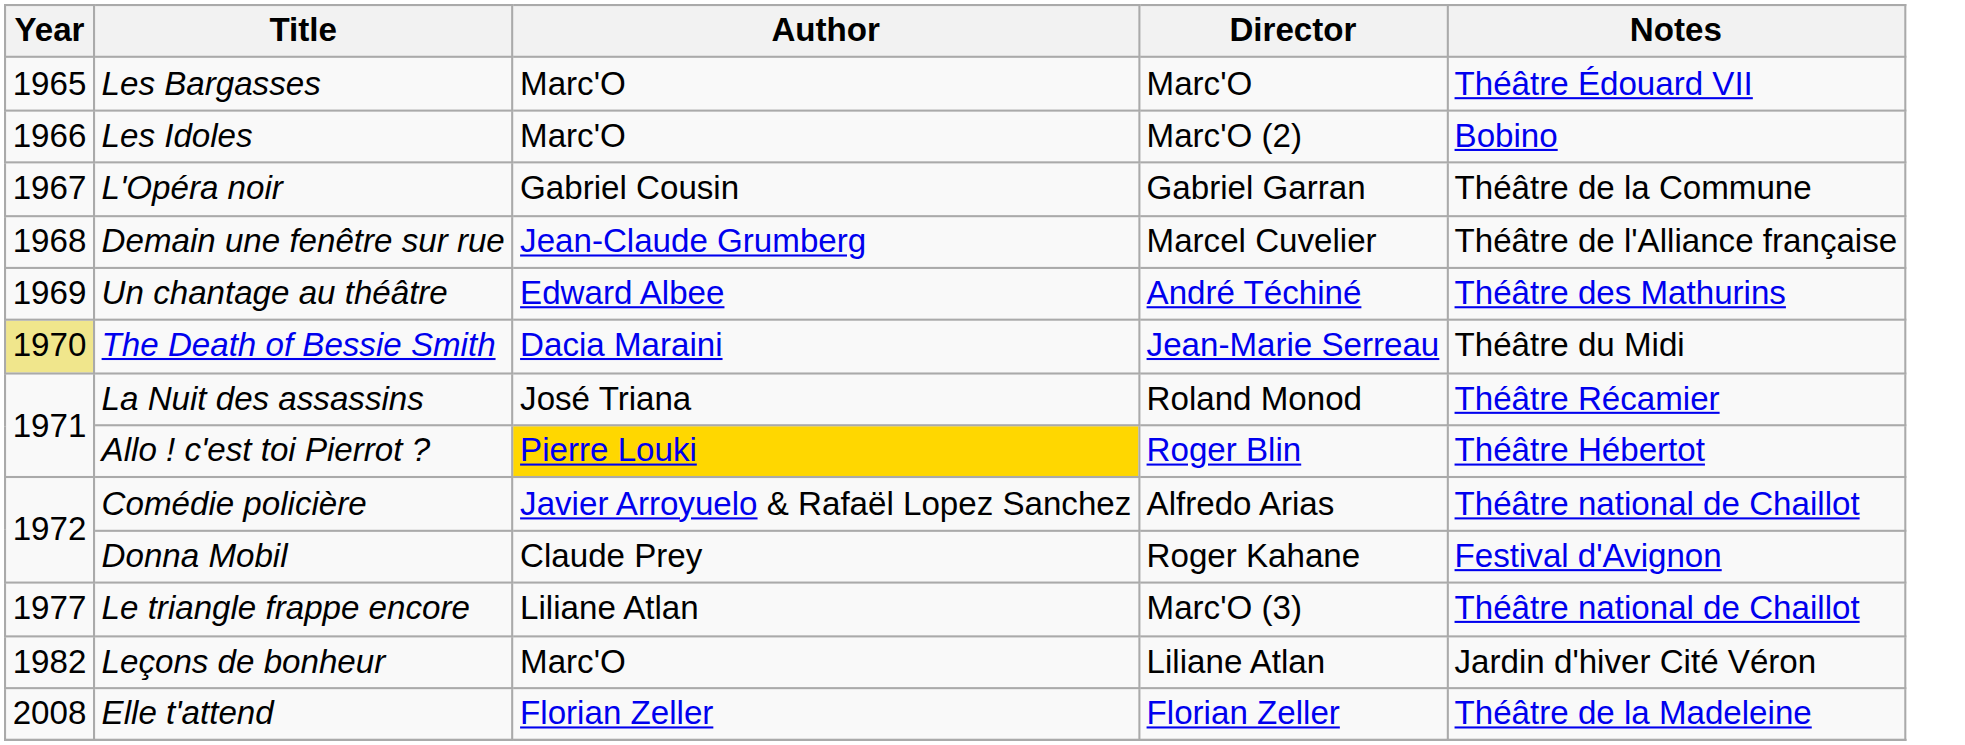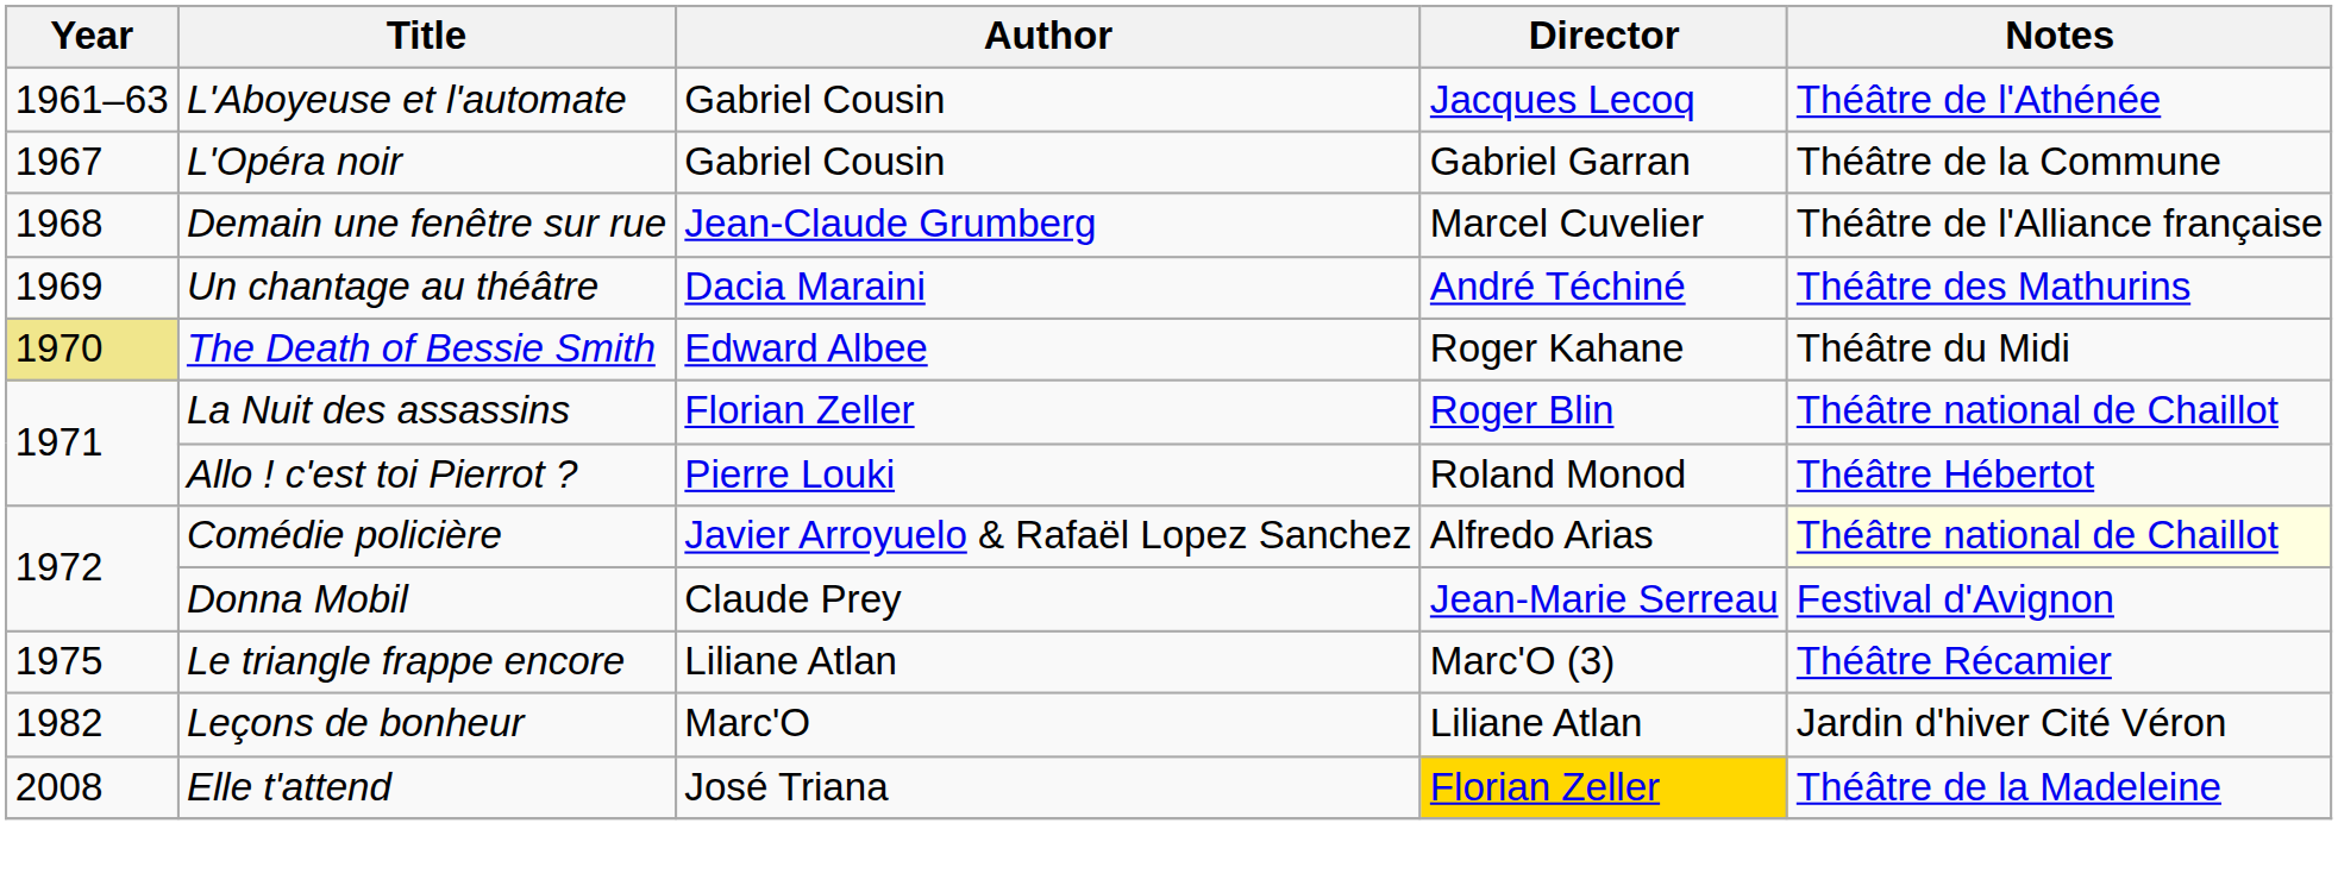+ row: 1961–63 | L'Aboyeuse et l'automate | Gabriel Cousin | Jacques Lecoq | Théâtre de l'Athénée
- row: 1965 | Les Bargasses | Marc'O | Marc'O | Théâtre Édouard VII
- row: 1966 | Les Idoles | Marc'O | Marc'O (2) | Bobino
Un chantage au théâtre | Author: Edward Albee -> Dacia Maraini
The Death of Bessie Smith | Author: Dacia Maraini -> Edward Albee
The Death of Bessie Smith | Director: Jean-Marie Serreau -> Roger Kahane
La Nuit des assassins | Author: José Triana -> Florian Zeller
La Nuit des assassins | Director: Roland Monod -> Roger Blin
La Nuit des assassins | Notes: Théâtre Récamier -> Théâtre national de Chaillot
Allo ! c'est toi Pierrot ? | Author: gold background -> no background
Allo ! c'est toi Pierrot ? | Director: Roger Blin -> Roland Monod
Comédie policière | Notes: no background -> lightyellow background
Donna Mobil | Director: Roger Kahane -> Jean-Marie Serreau
Le triangle frappe encore | Year: 1977 -> 1975
Le triangle frappe encore | Notes: Théâtre national de Chaillot -> Théâtre Récamier
Elle t'attend | Author: Florian Zeller -> José Triana
Elle t'attend | Director: no background -> gold background
